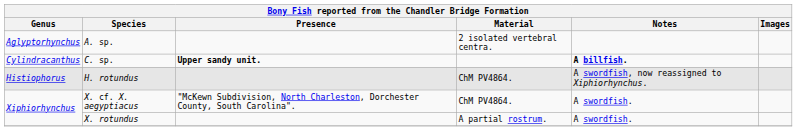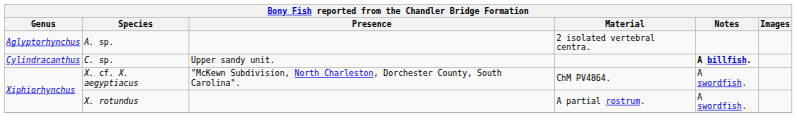C. sp. | Presence: bold -> normal
- row: Histiophorus | H. rotundus | ChM PV4864. | A swordfish, now reassigned to Xiphiorhynchus.
